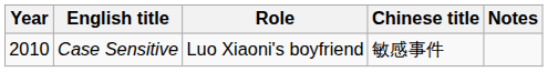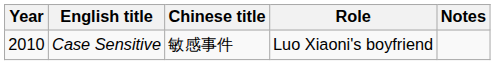columns swapped: Chinese title <-> Role
